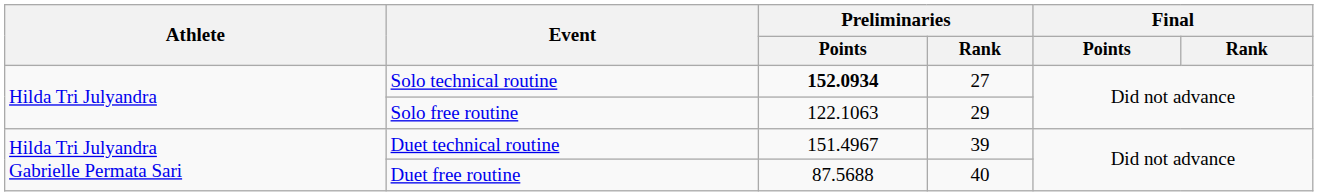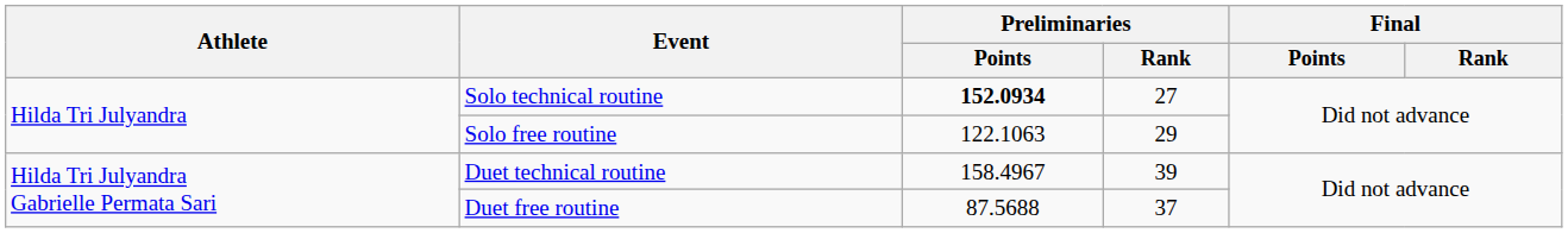Duet technical routine | Preliminaries / Points: 151.4967 -> 158.4967
Duet free routine | Preliminaries / Rank: 40 -> 37
